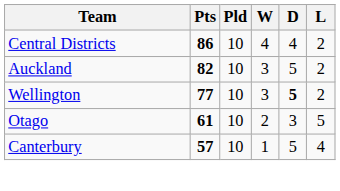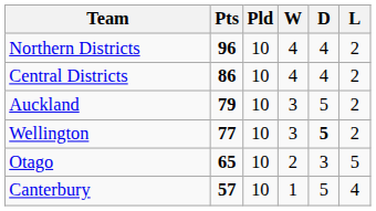+ row: Northern Districts | 96 | 10 | 4 | 4 | 2
Auckland | Pts: 82 -> 79
Otago | Pts: 61 -> 65
